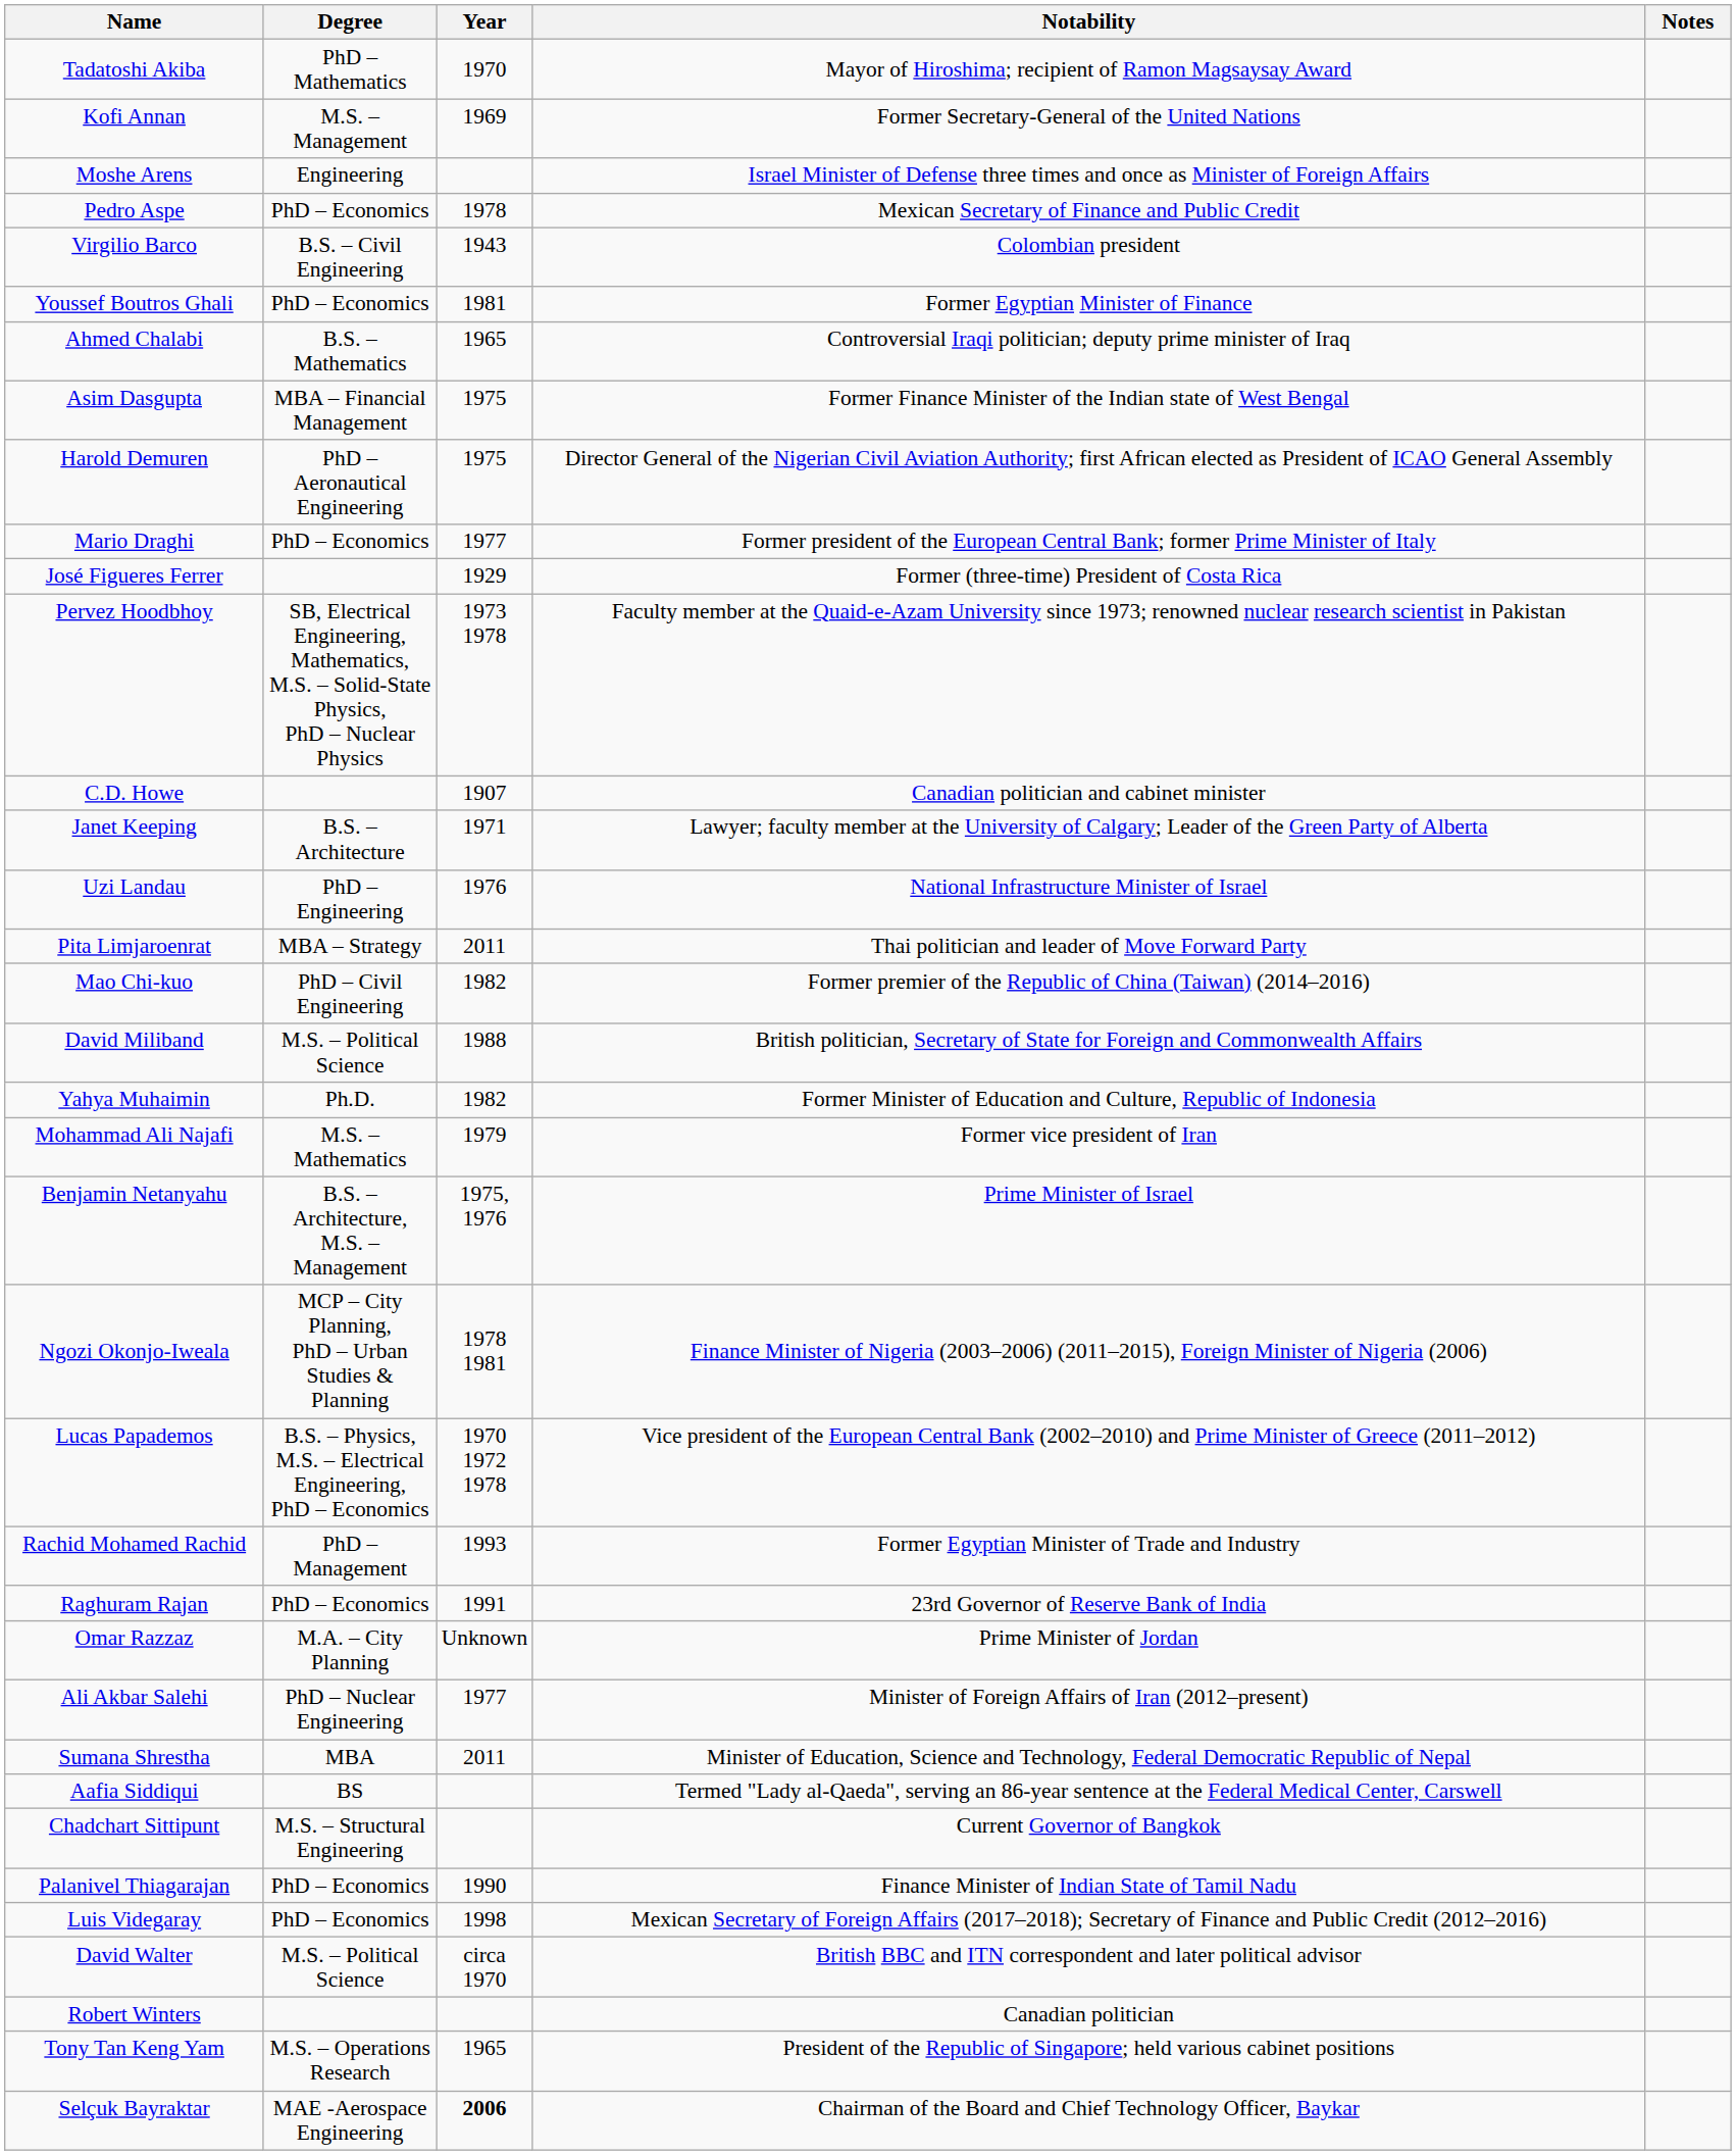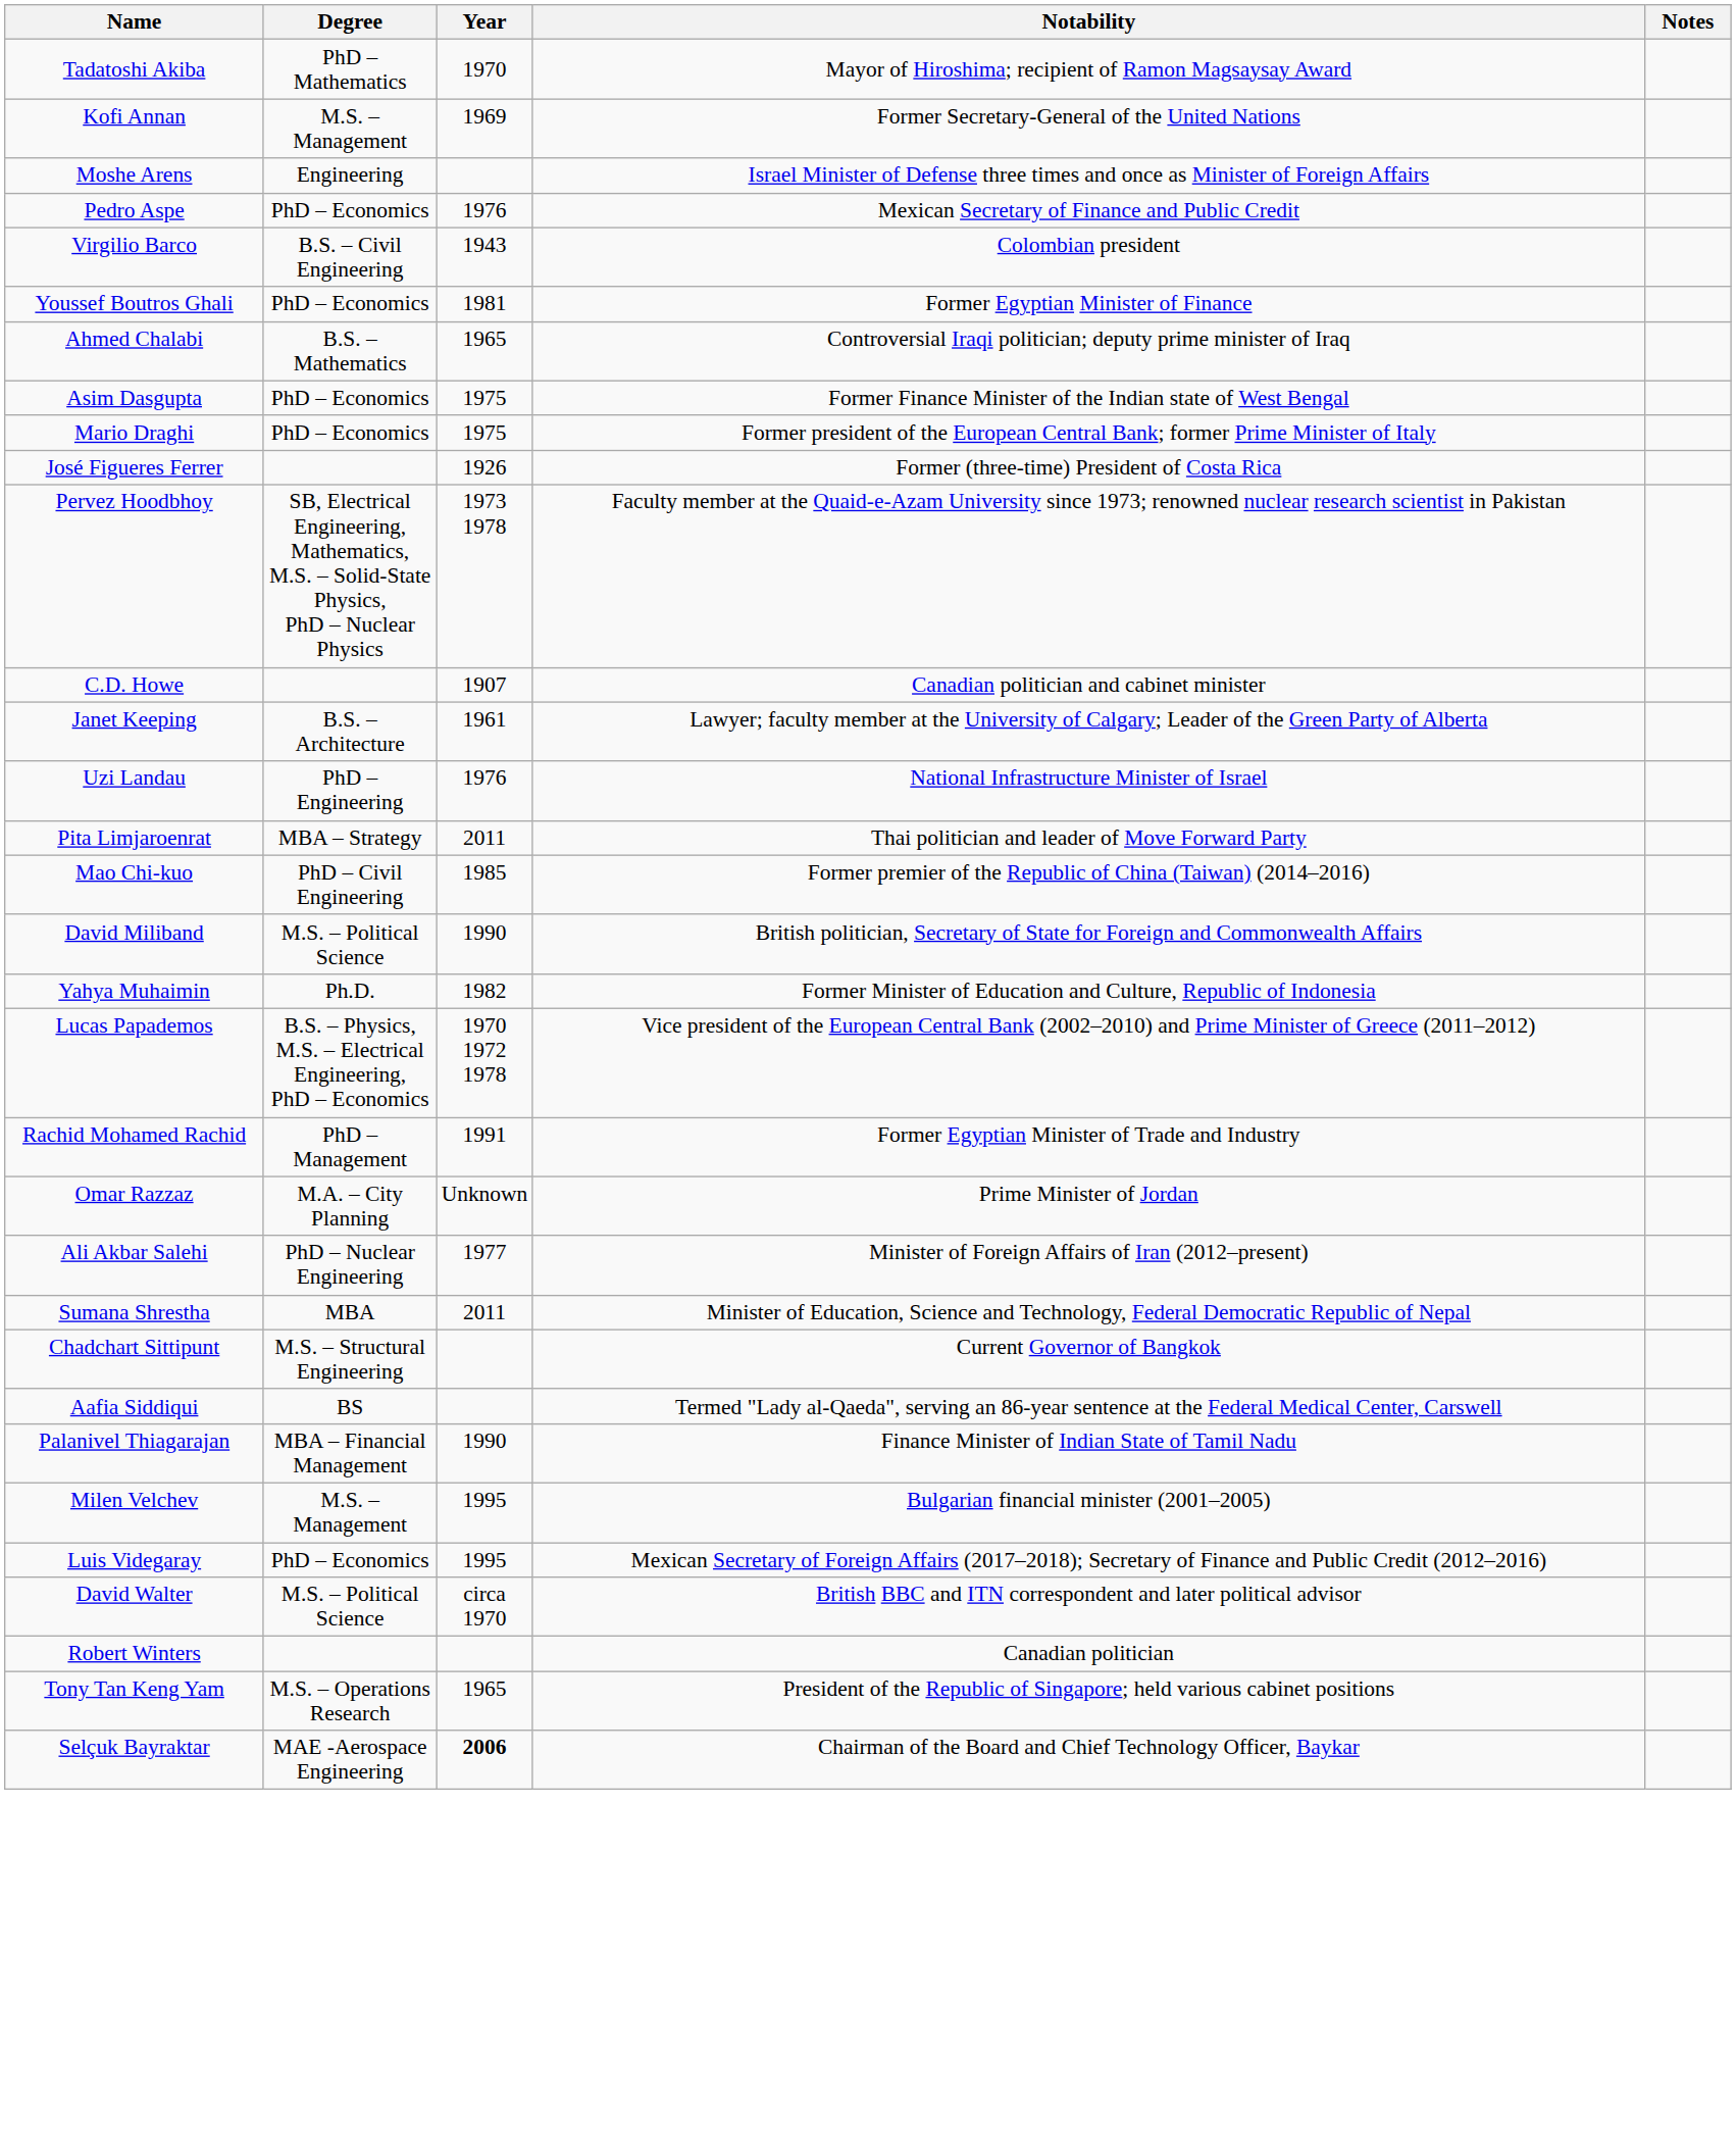Pedro Aspe | Year: 1978 -> 1976
Asim Dasgupta | Degree: MBA – Financial Management -> PhD – Economics
- row: Harold Demuren | PhD – Aeronautical Engineering | 1975 | Director General of the Nigerian Civil Aviation Authority; first African elected as President of ICAO General Assembly
Mario Draghi | Year: 1977 -> 1975
José Figueres Ferrer | Year: 1929 -> 1926
Janet Keeping | Year: 1971 -> 1961
Mao Chi-kuo | Year: 1982 -> 1985
David Miliband | Year: 1988 -> 1990
- row: Mohammad Ali Najafi | M.S. – Mathematics | 1979 | Former vice president of Iran
- row: Benjamin Netanyahu | B.S. – Architecture, M.S. – Management | 1975, 1976 | Prime Minister of Israel
- row: Ngozi Okonjo-Iweala | MCP – City Planning, PhD – Urban Studies & Planning | 1978 1981 | Finance Minister of Nigeria (2003–2006) (2011–2015), Foreign Minister of Nigeria (2006)
Rachid Mohamed Rachid | Year: 1993 -> 1991
- row: Raghuram Rajan | PhD – Economics | 1991 | 23rd Governor of Reserve Bank of India
rows swapped: Aafia Siddiqui <-> Chadchart Sittipunt
Palanivel Thiagarajan | Degree: PhD – Economics -> MBA – Financial Management
+ row: Milen Velchev | M.S. – Management | 1995 | Bulgarian financial minister (2001–2005)
Luis Videgaray | Year: 1998 -> 1995
